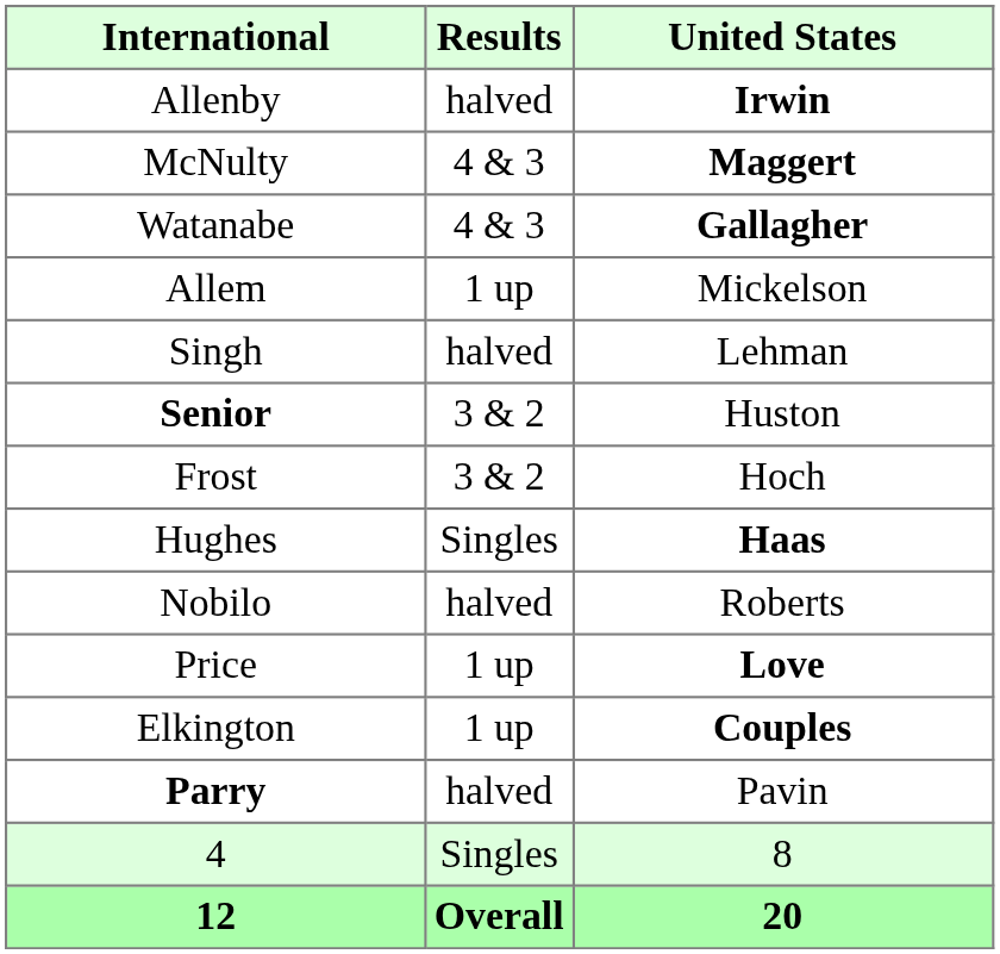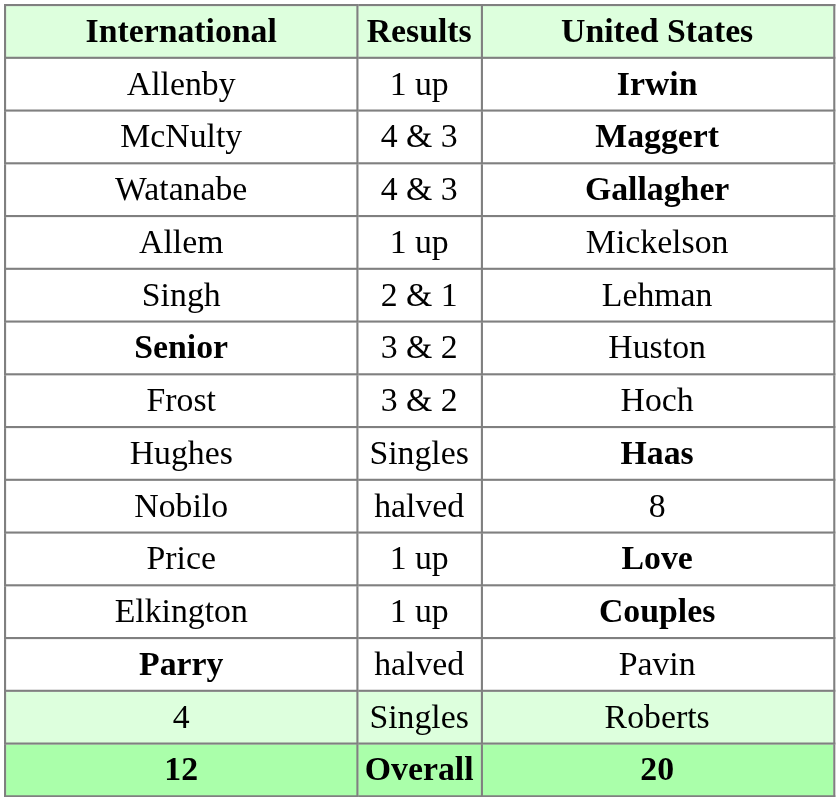Allenby | Results: halved -> 1 up
Singh | Results: halved -> 2 & 1
Nobilo | United States: Roberts -> 8
4 | United States: 8 -> Roberts
